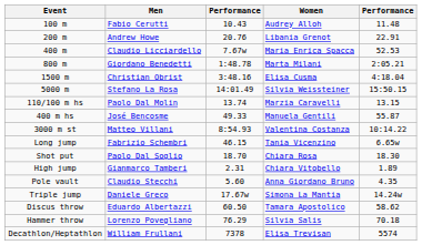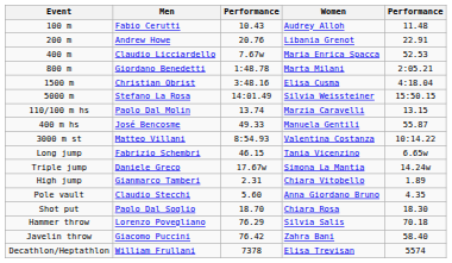rows swapped: Triple jump <-> Shot put
- row: Discus throw | Eduardo Albertazzi | 60.50 | Tamara Apostolico | 58.62
+ row: Javelin throw | Giacomo Puccini | 76.42 | Zahra Bani | 58.40
